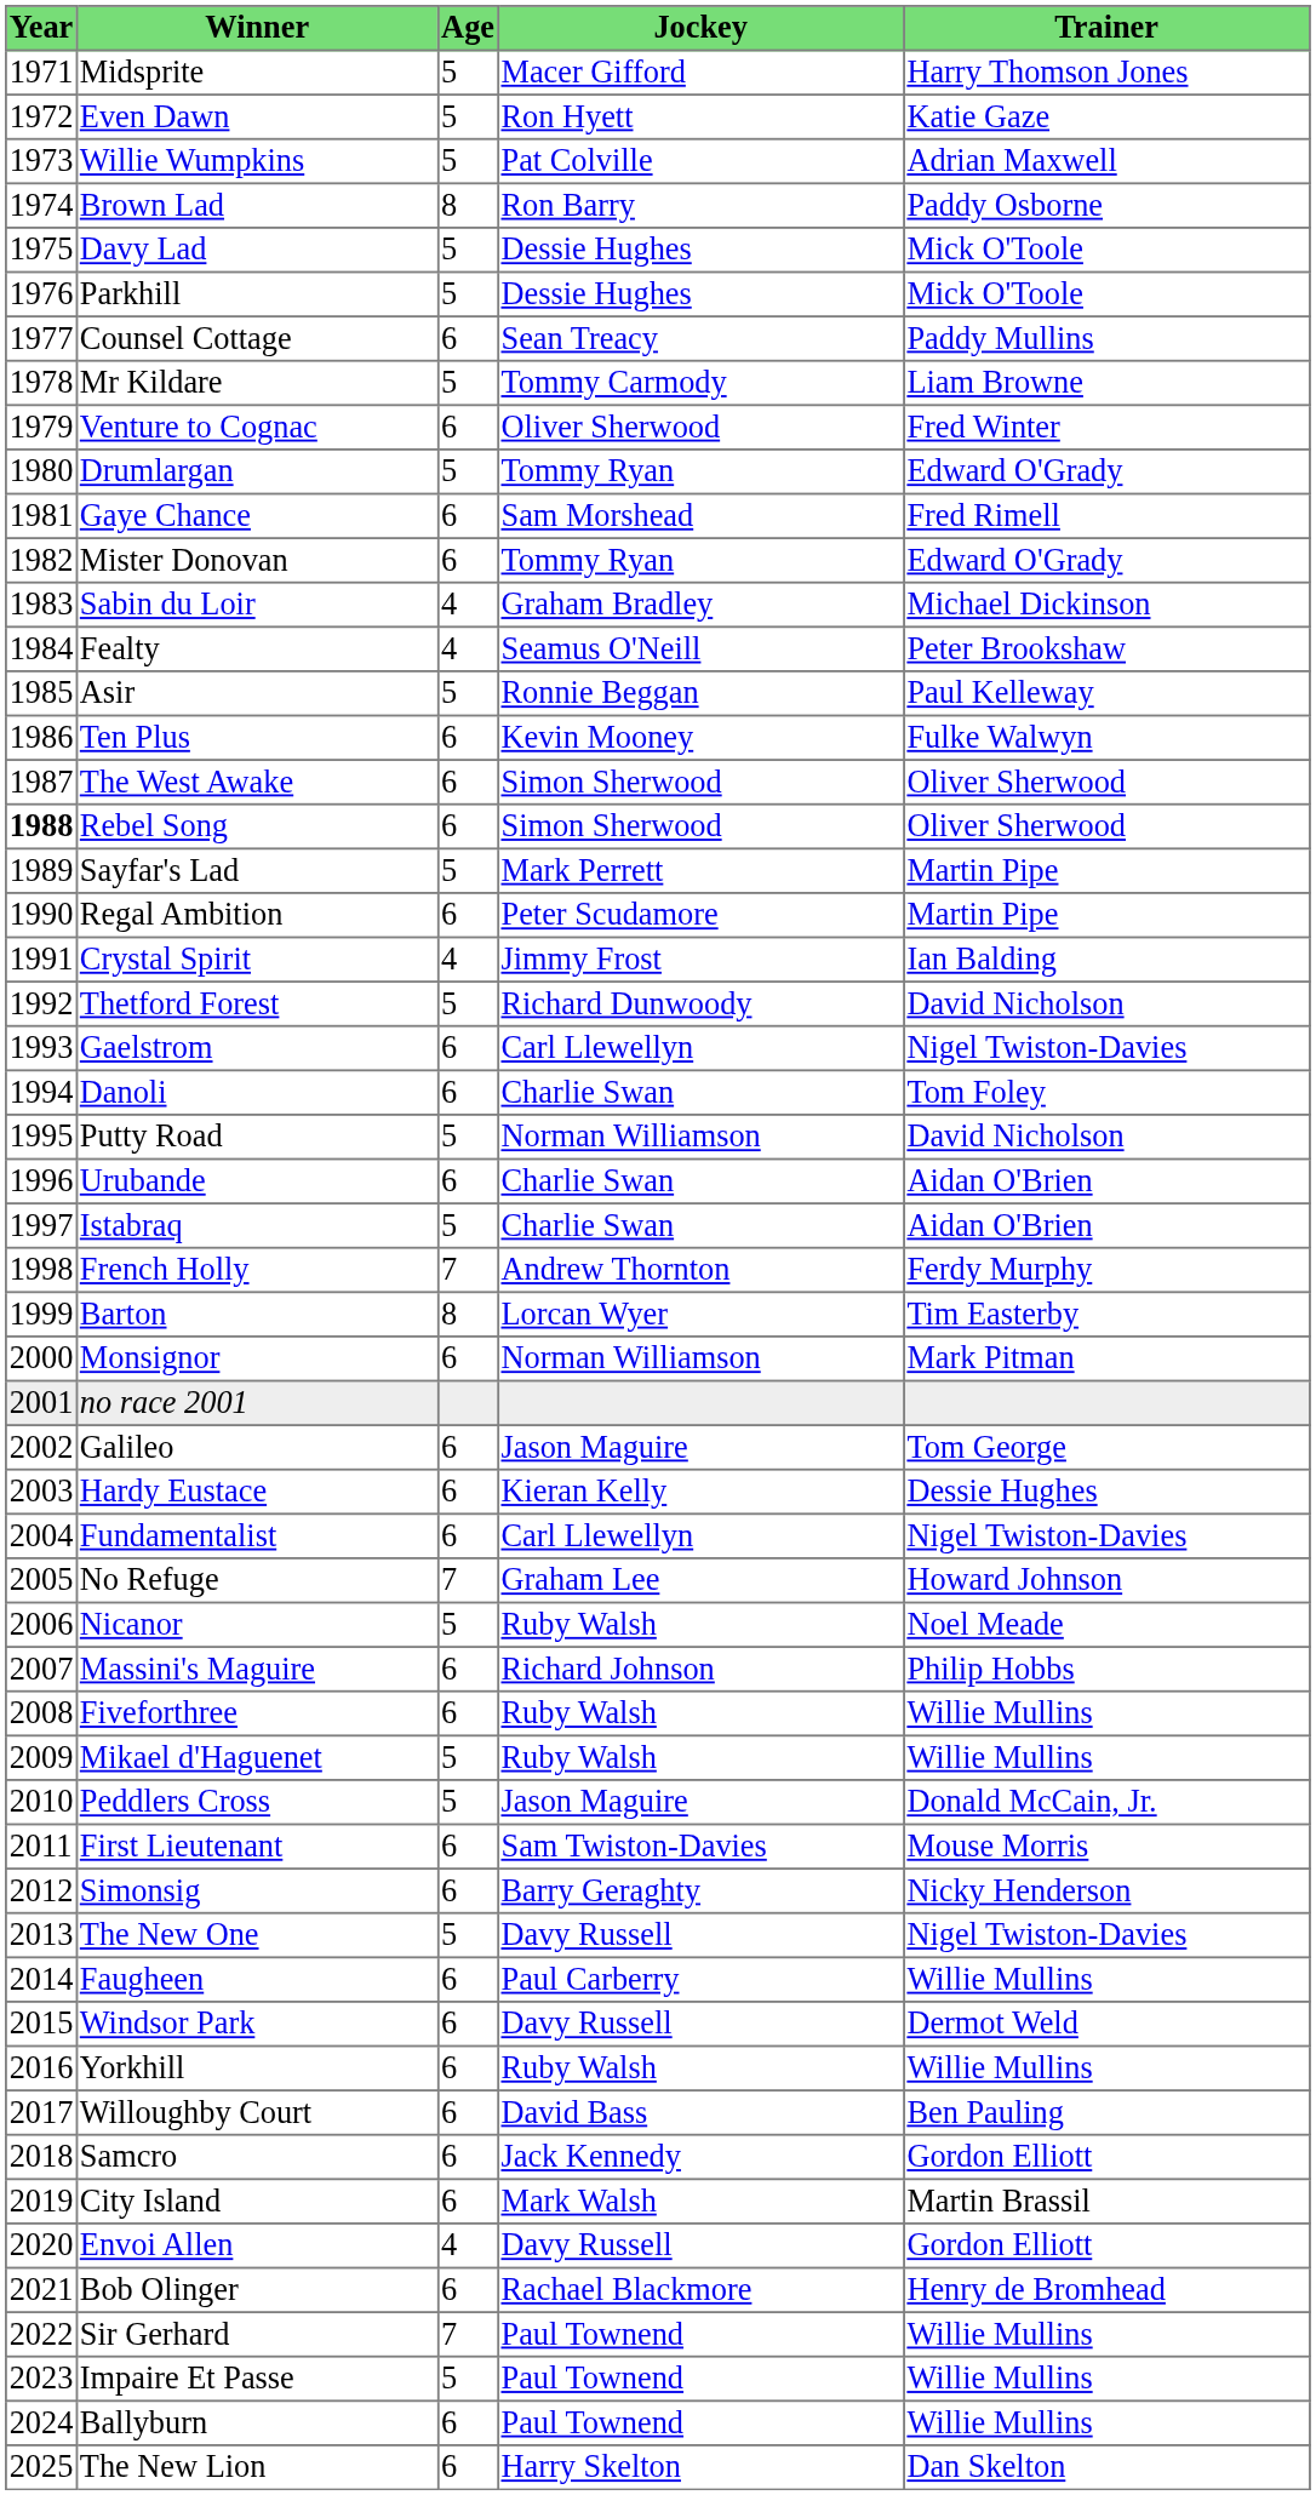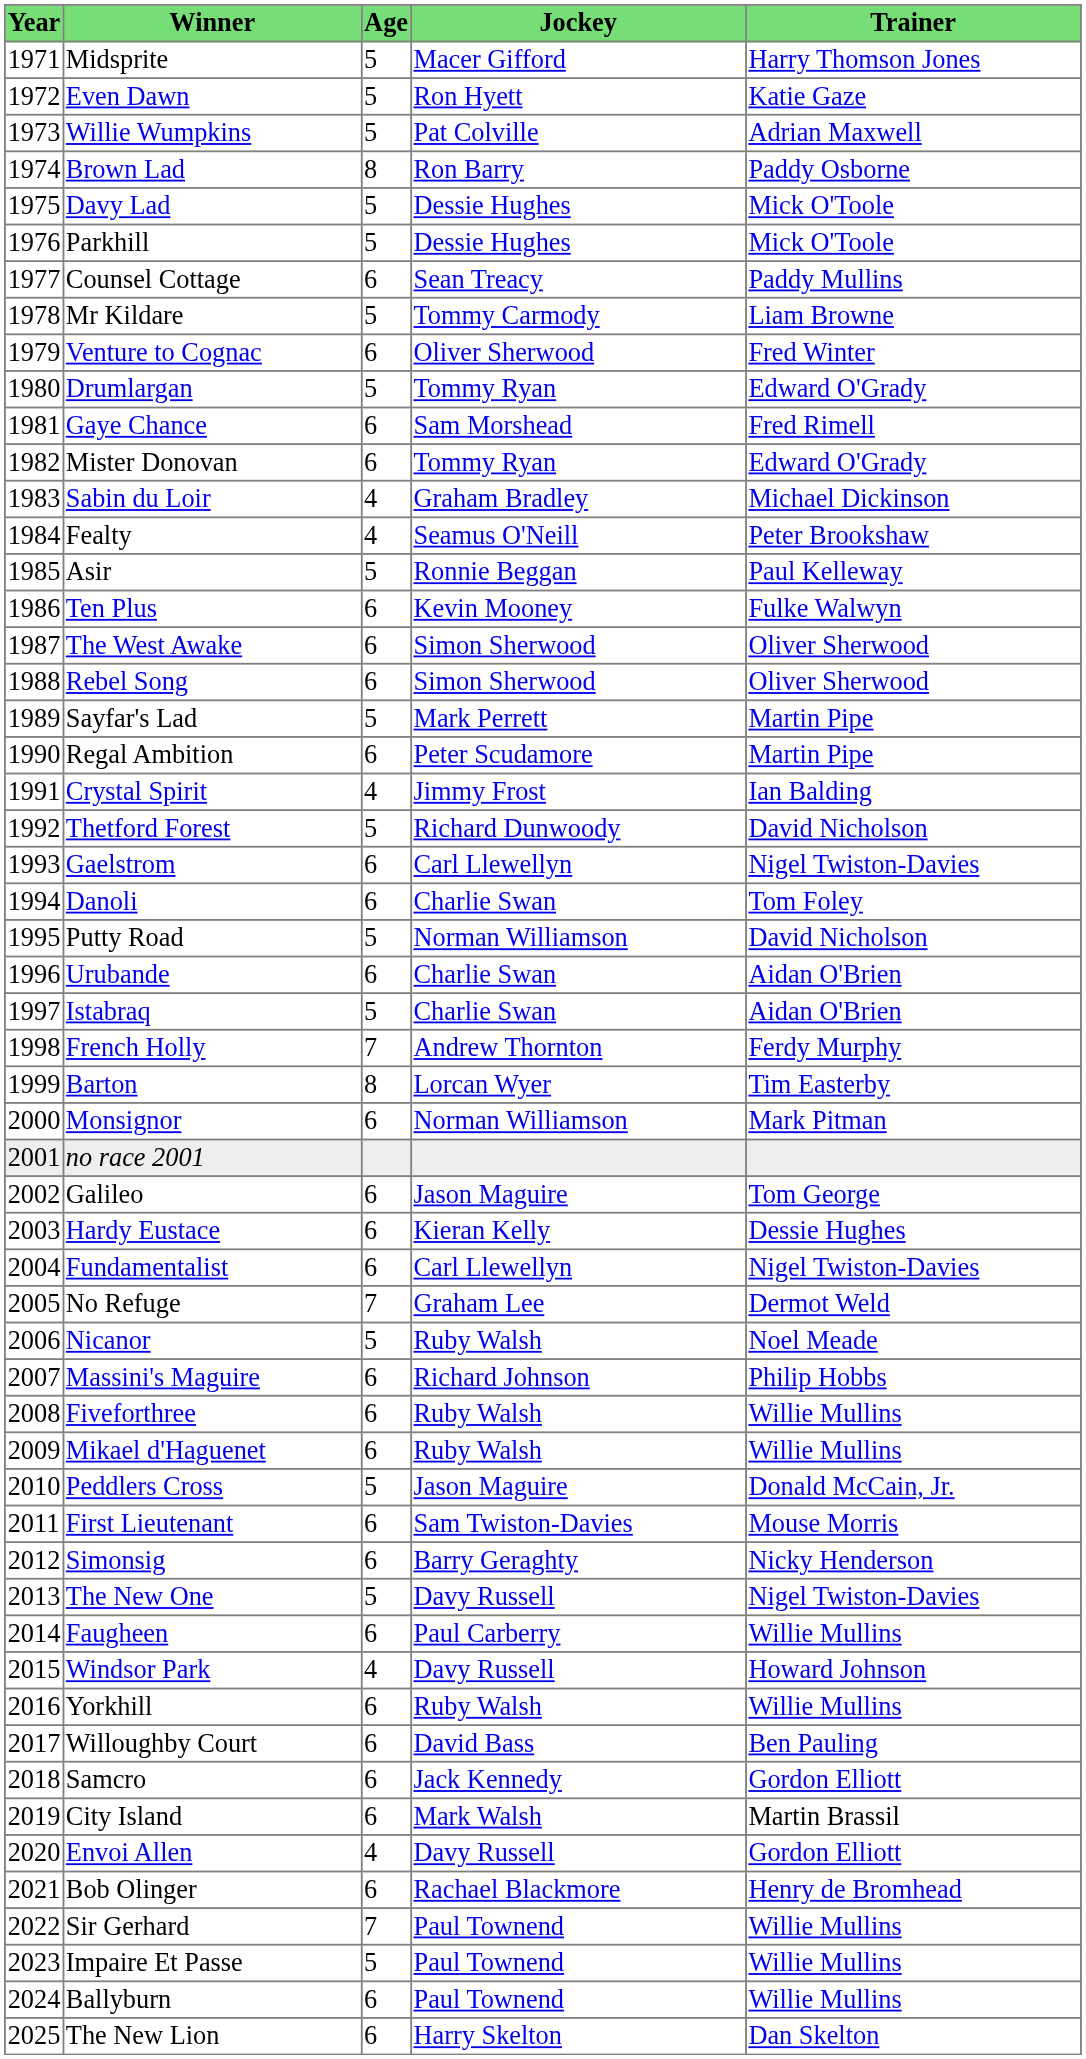Rebel Song | Year: bold -> normal
No Refuge | Trainer: Howard Johnson -> Dermot Weld
Mikael d'Haguenet | Age: 5 -> 6
Windsor Park | Age: 6 -> 4
Windsor Park | Trainer: Dermot Weld -> Howard Johnson
